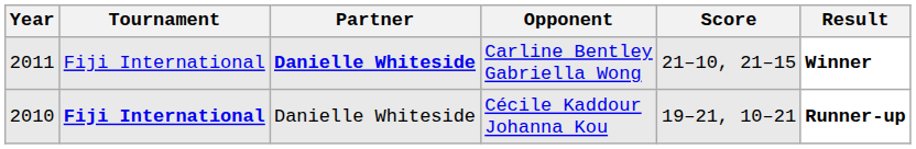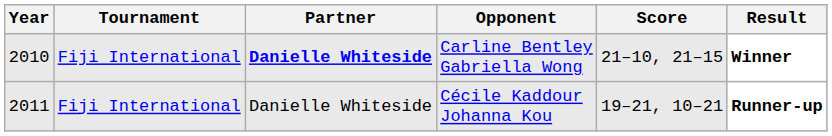Carline Bentley Gabriella Wong | Year: 2011 -> 2010
Cécile Kaddour Johanna Kou | Year: 2010 -> 2011
Cécile Kaddour Johanna Kou | Tournament: bold -> normal
